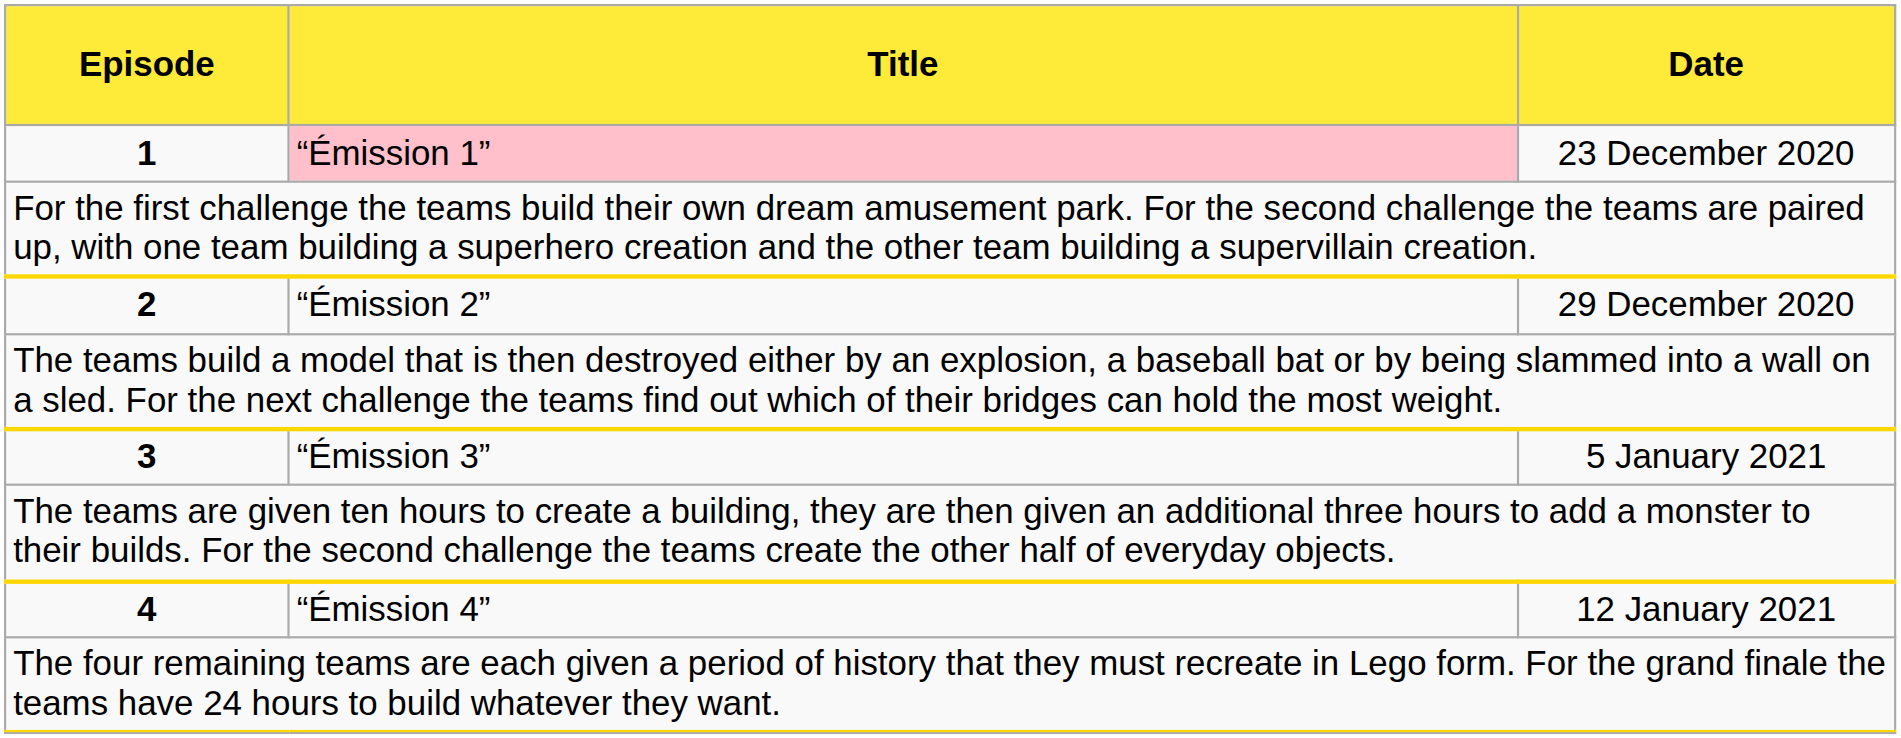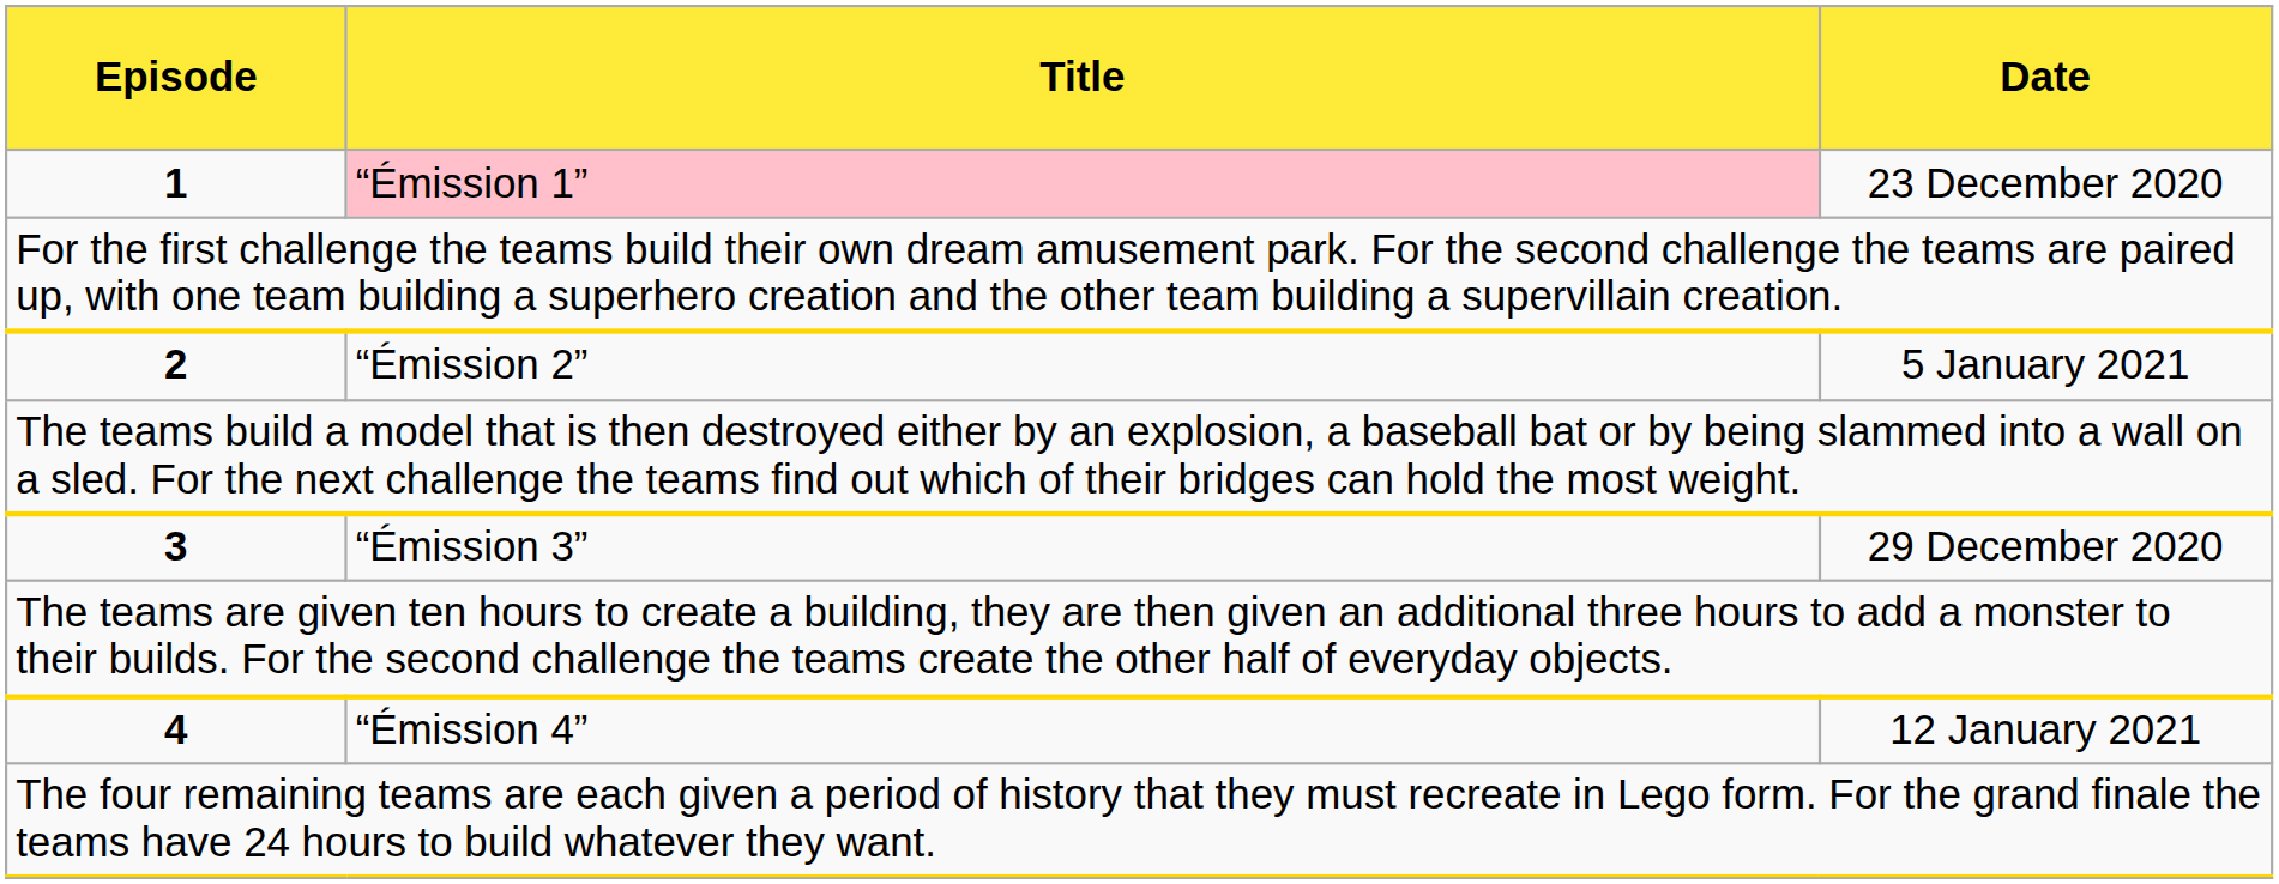2 | Date: 29 December 2020 -> 5 January 2021
3 | Date: 5 January 2021 -> 29 December 2020
